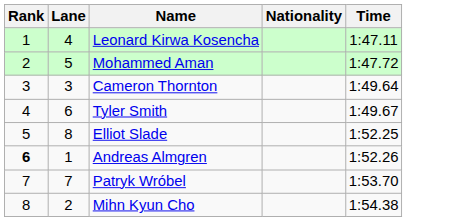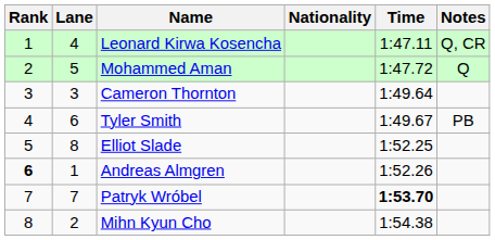+ column: Notes | Q, CR | Q | PB
Patryk Wróbel | Time: normal -> bold
